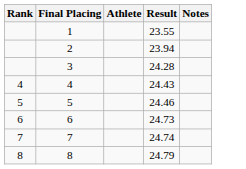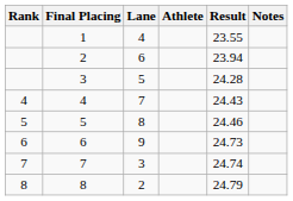+ column: Lane | 4 | 6 | 5 | 7 | 8 | 9 | 3 | 2
